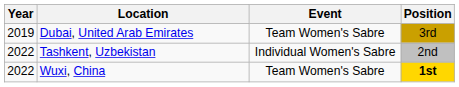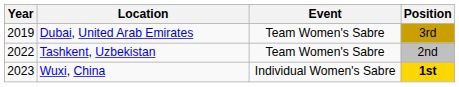Tashkent, Uzbekistan | Event: Individual Women's Sabre -> Team Women's Sabre
Wuxi, China | Year: 2022 -> 2023
Wuxi, China | Event: Team Women's Sabre -> Individual Women's Sabre
